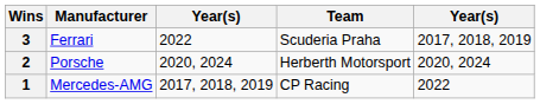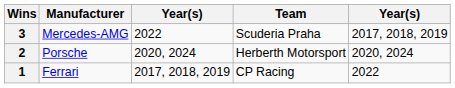3 | Manufacturer: Ferrari -> Mercedes-AMG
1 | Manufacturer: Mercedes-AMG -> Ferrari
